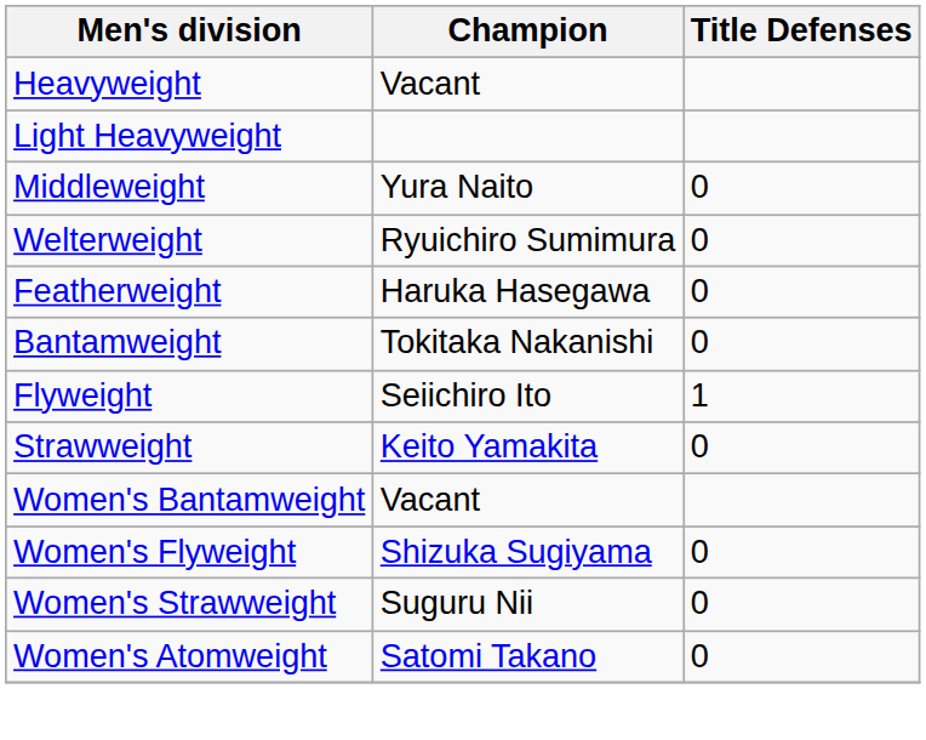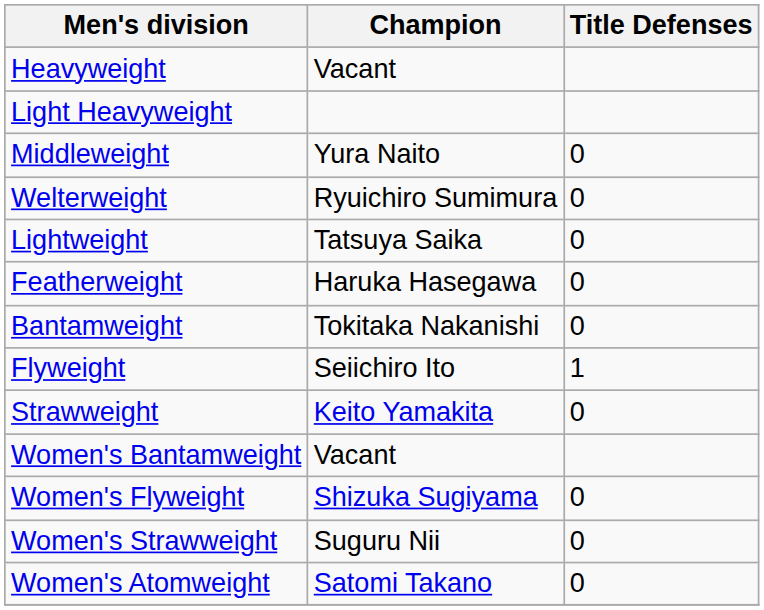+ row: Lightweight | Tatsuya Saika | 0
